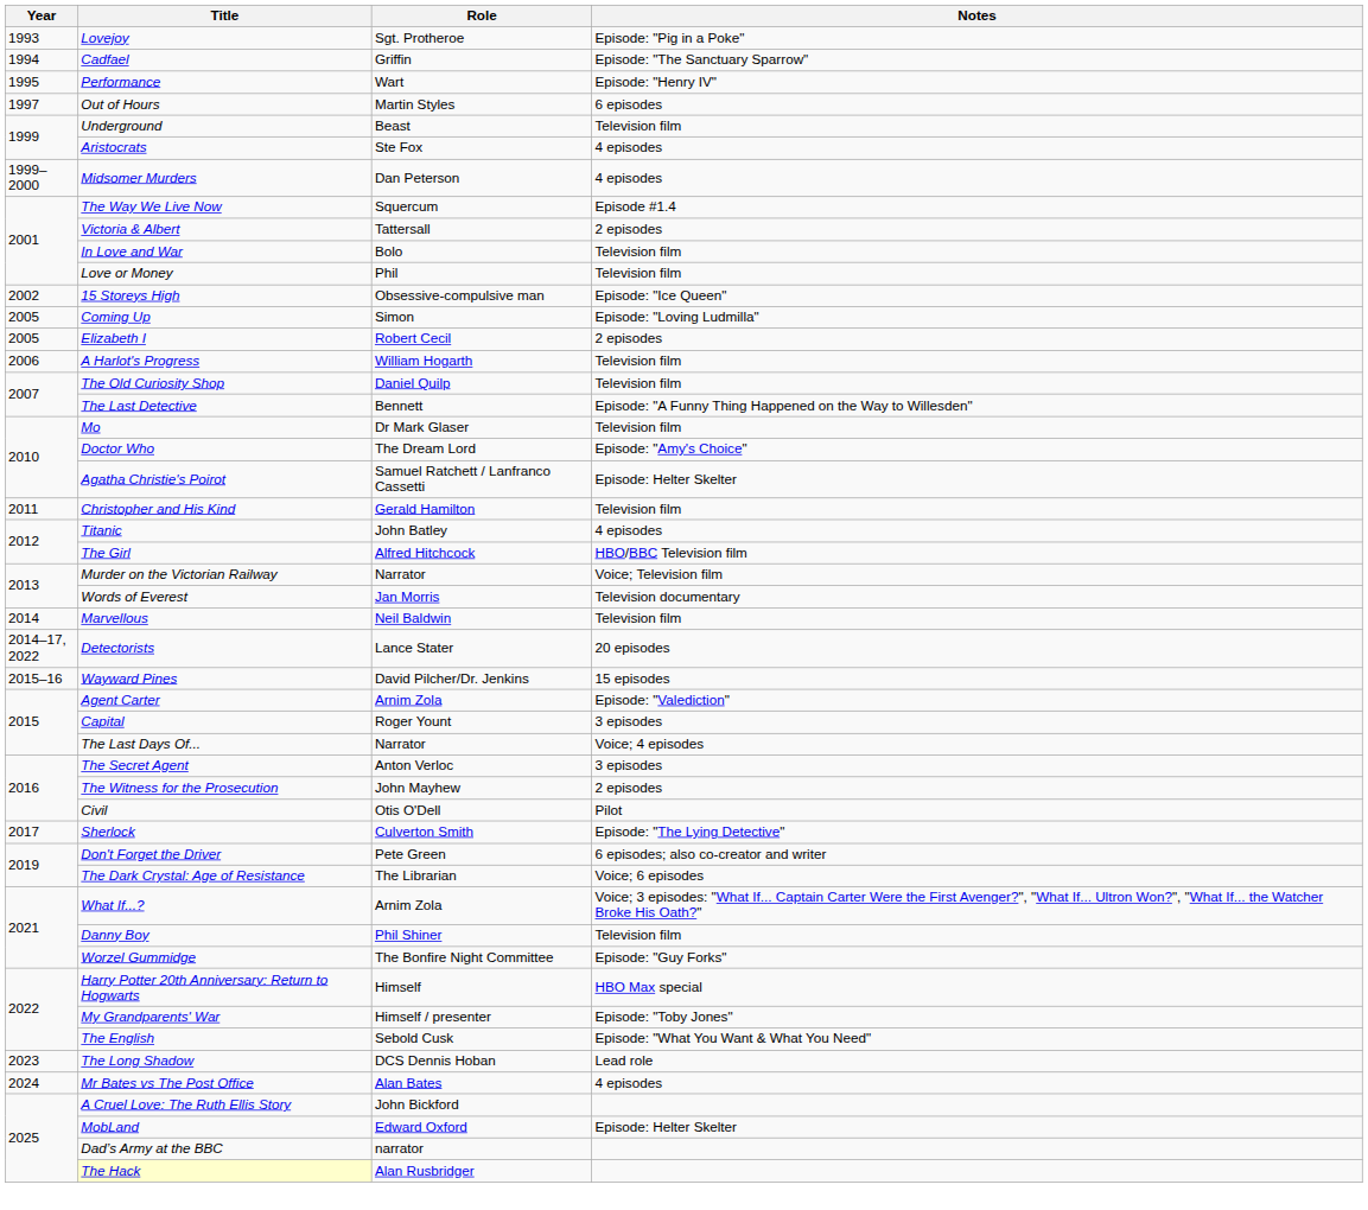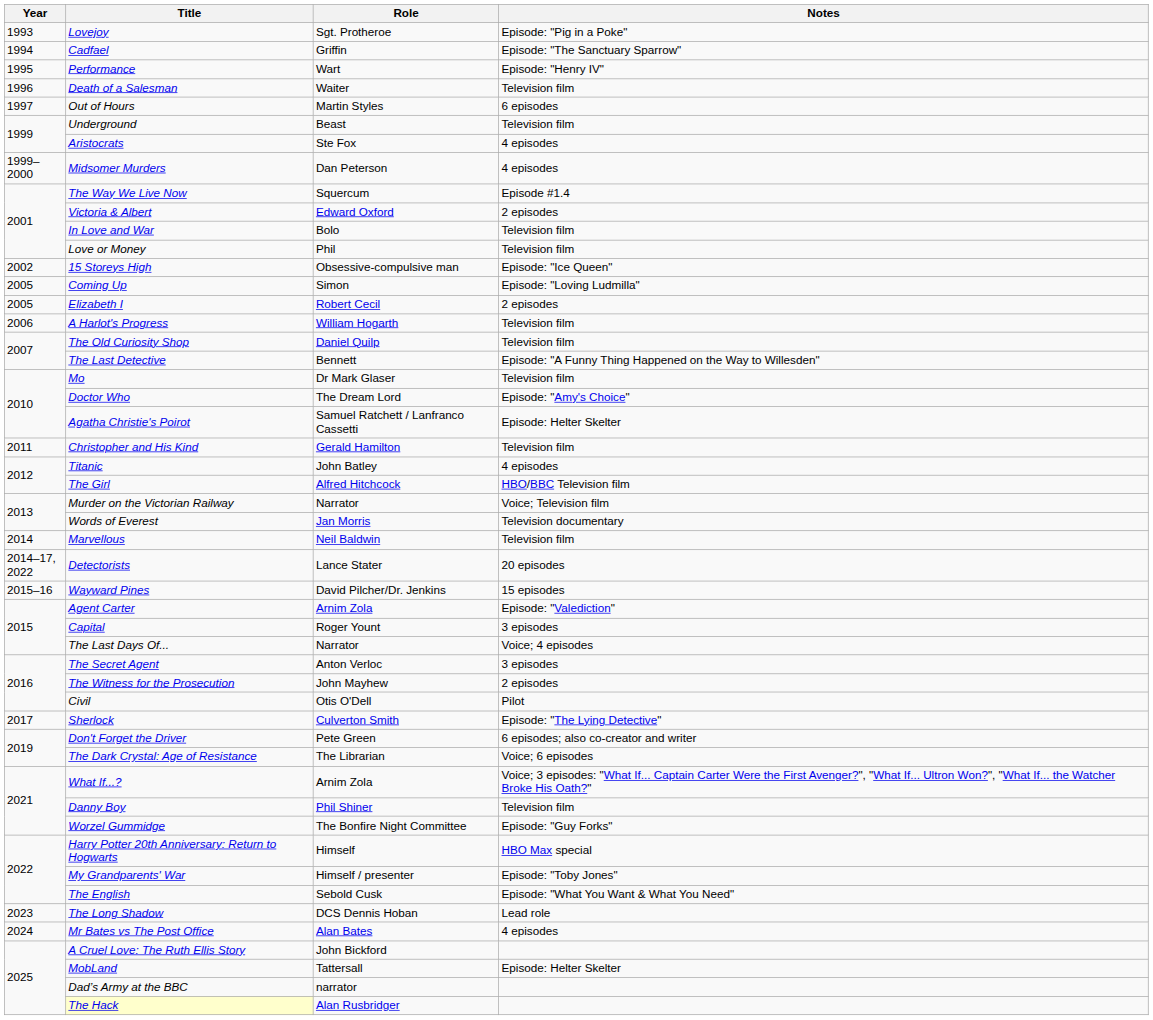+ row: 1996 | Death of a Salesman | Waiter | Television film
Victoria & Albert | Role: Tattersall -> Edward Oxford
MobLand | Role: Edward Oxford -> Tattersall
